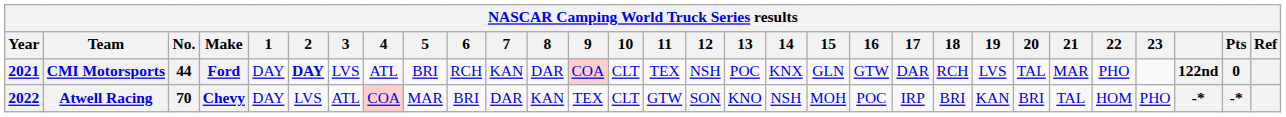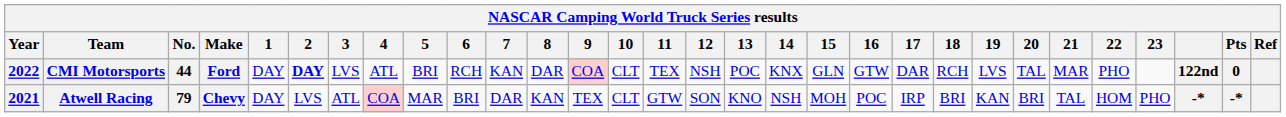CMI Motorsports | Year: 2021 -> 2022
Atwell Racing | Year: 2022 -> 2021
Atwell Racing | No.: 70 -> 79
